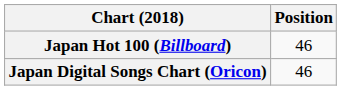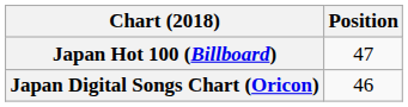Japan Hot 100 (Billboard) | Position: 46 -> 47
